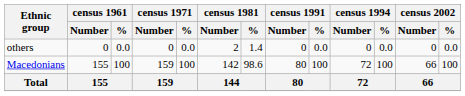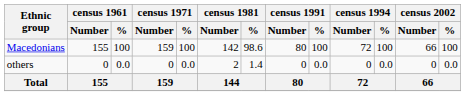rows swapped: Macedonians <-> others
